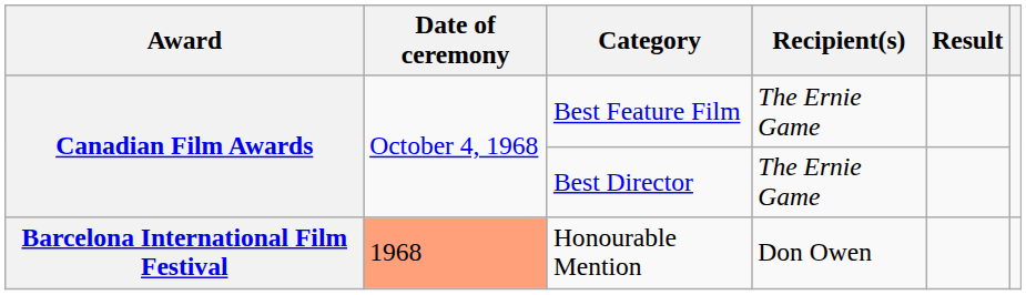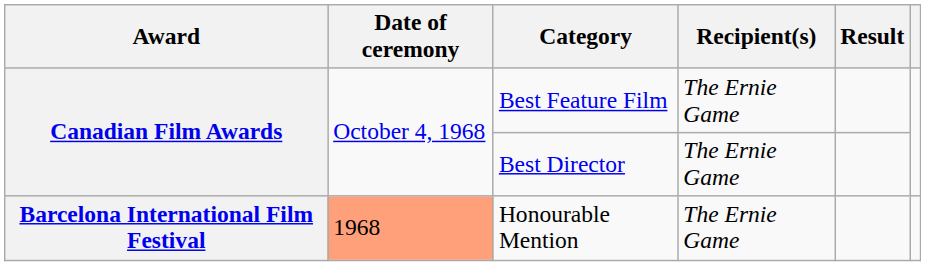Honourable Mention | Recipient(s): Don Owen -> The Ernie Game
